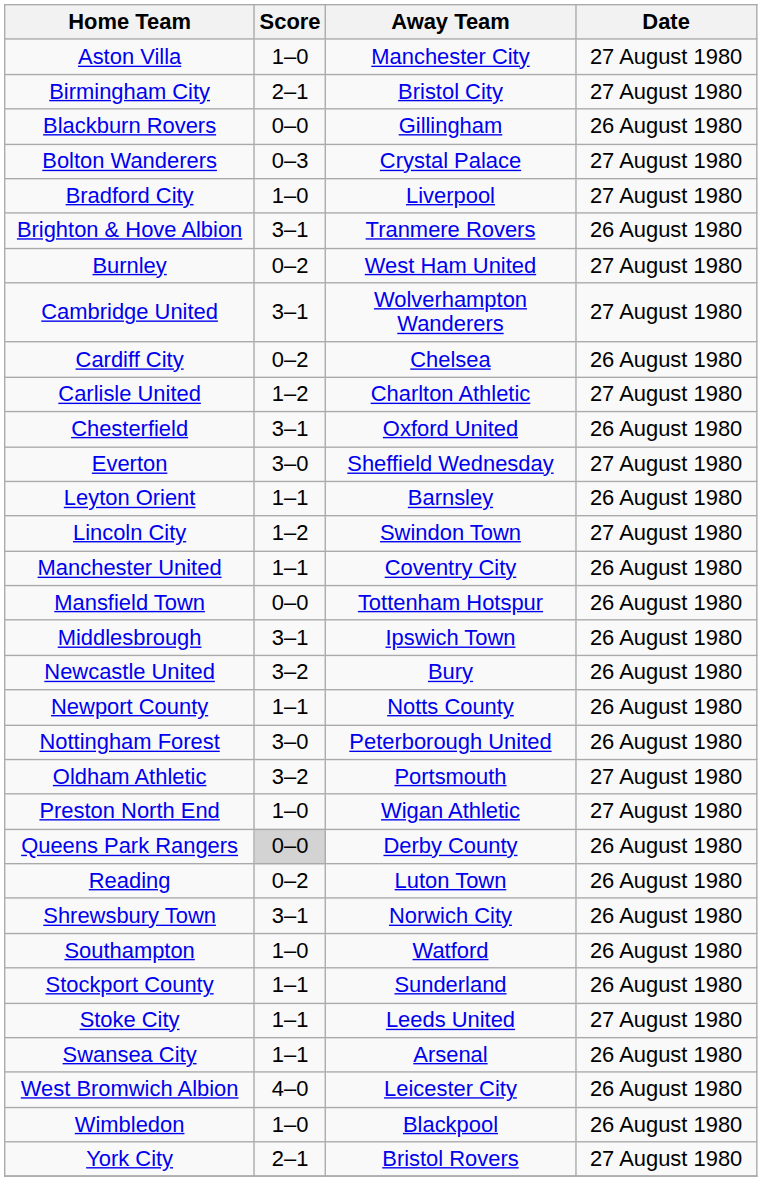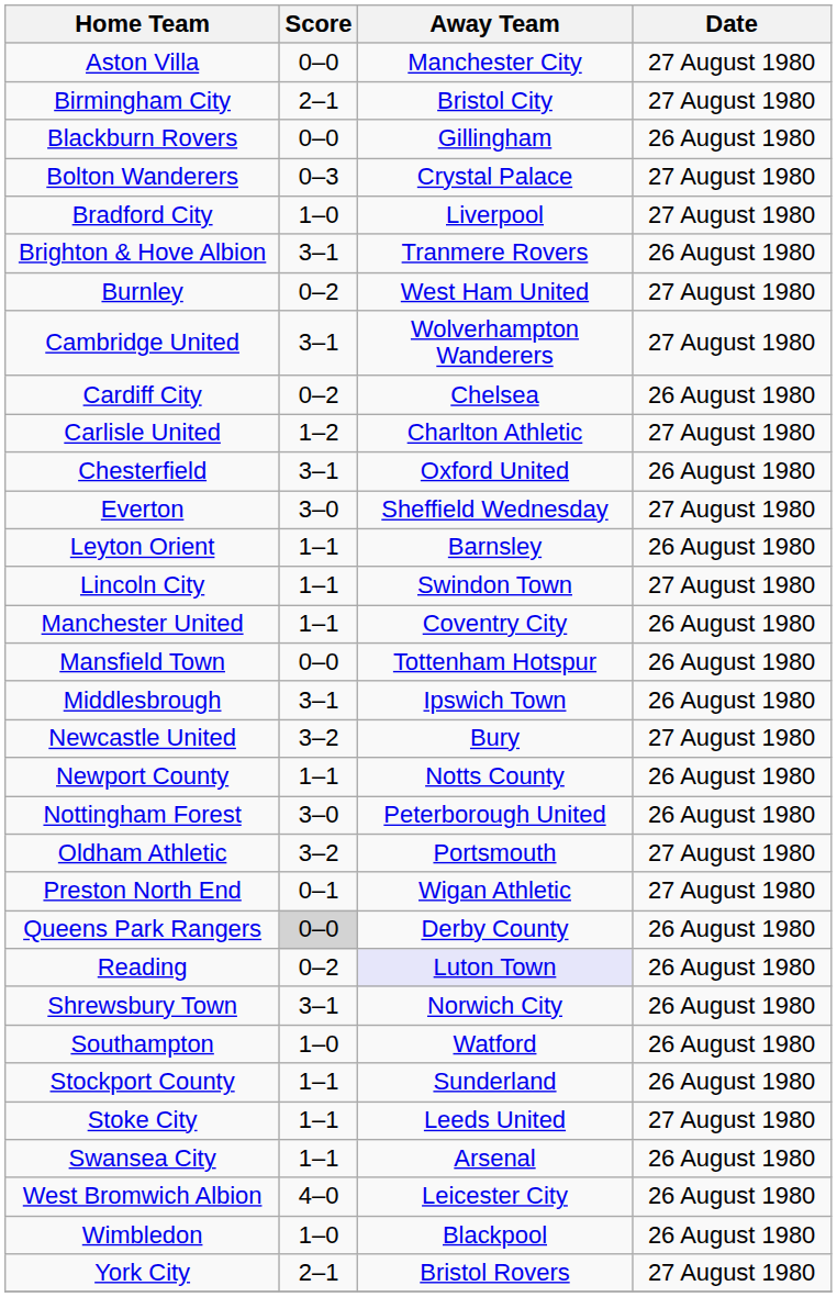Aston Villa | Score: 1–0 -> 0–0
Lincoln City | Score: 1–2 -> 1–1
Newcastle United | Date: 26 August 1980 -> 27 August 1980
Preston North End | Score: 1–0 -> 0–1
Reading | Away Team: no background -> lavender background
